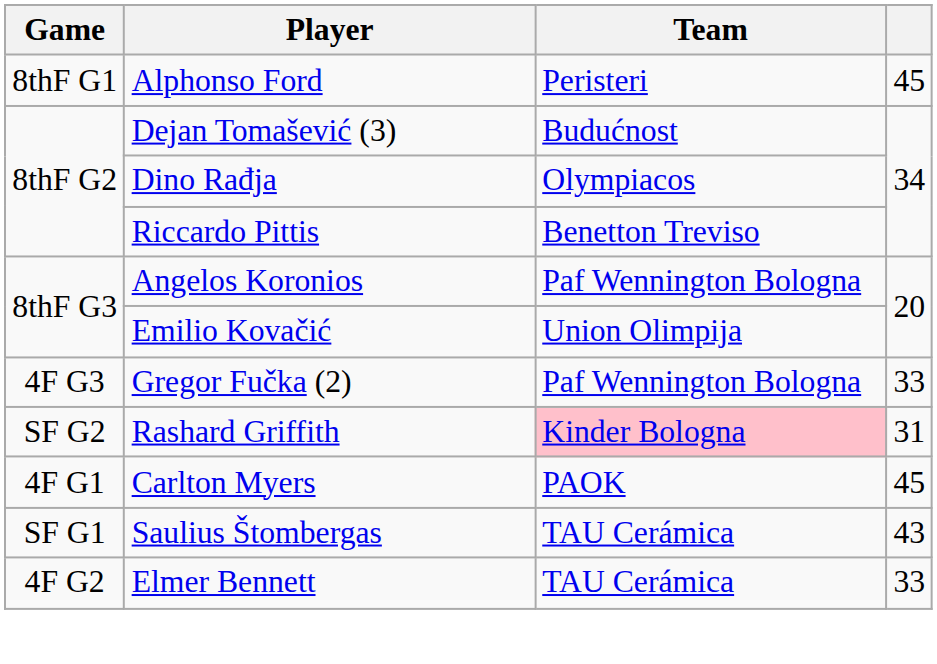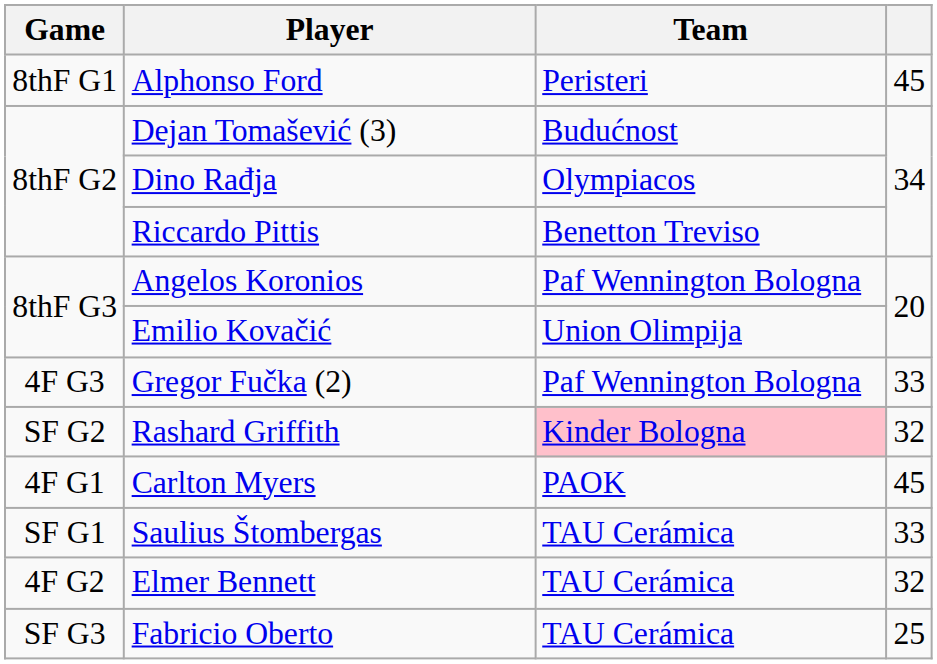Rashard Griffith | column 4: 31 -> 32
Saulius Štombergas | column 4: 43 -> 33
Elmer Bennett | column 4: 33 -> 32
+ row: SF G3 | Fabricio Oberto | TAU Cerámica | 25
